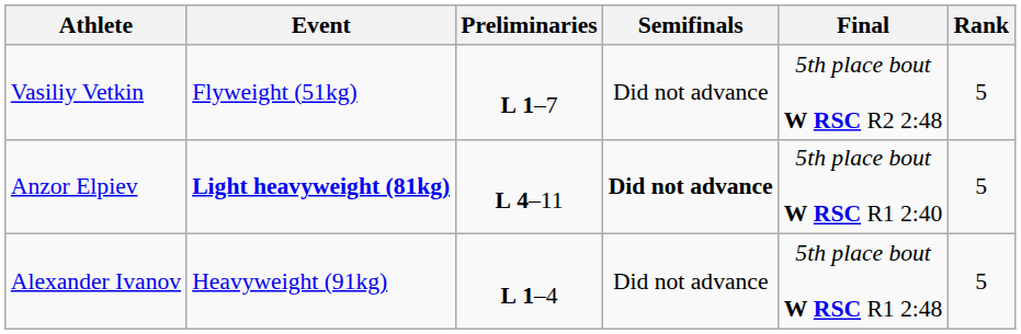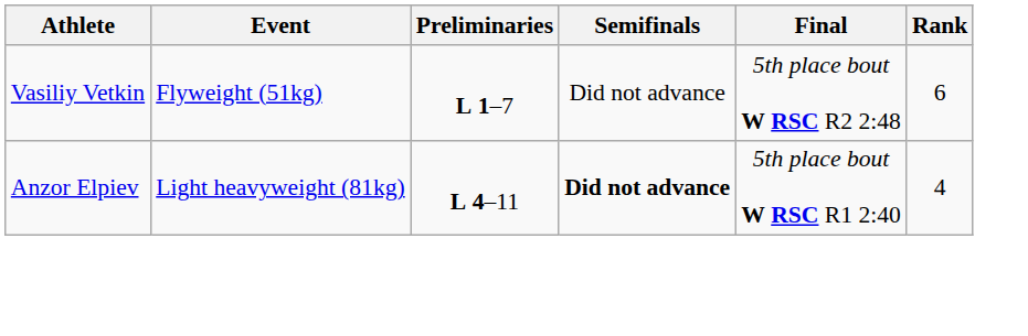Vasiliy Vetkin | Rank: 5 -> 6
Anzor Elpiev | Event: bold -> normal
Anzor Elpiev | Rank: 5 -> 4
- row: Alexander Ivanov | Heavyweight (91kg) | L 1–4 | Did not advance | 5th place bout W RSC R1 2:48 | 5
